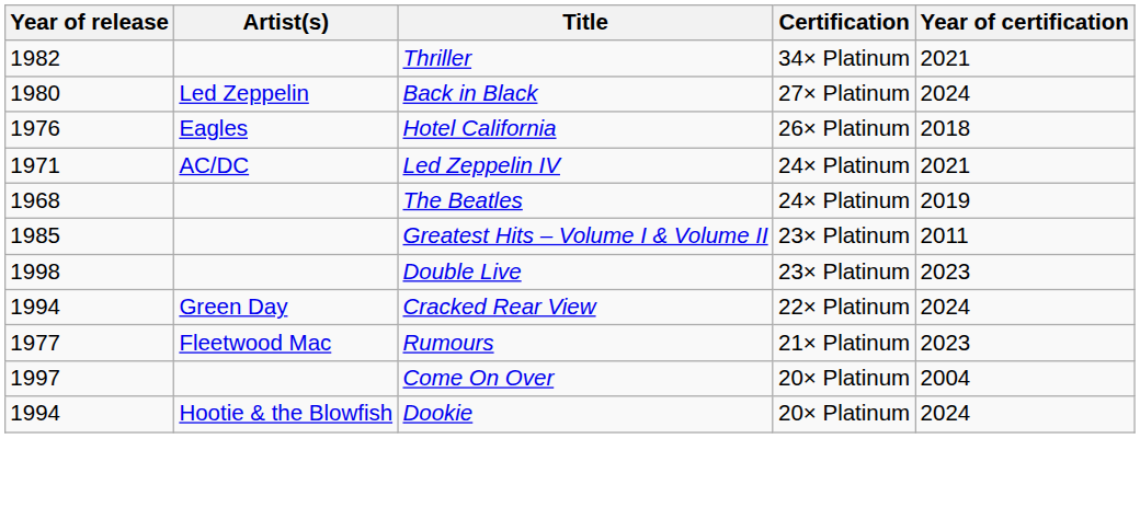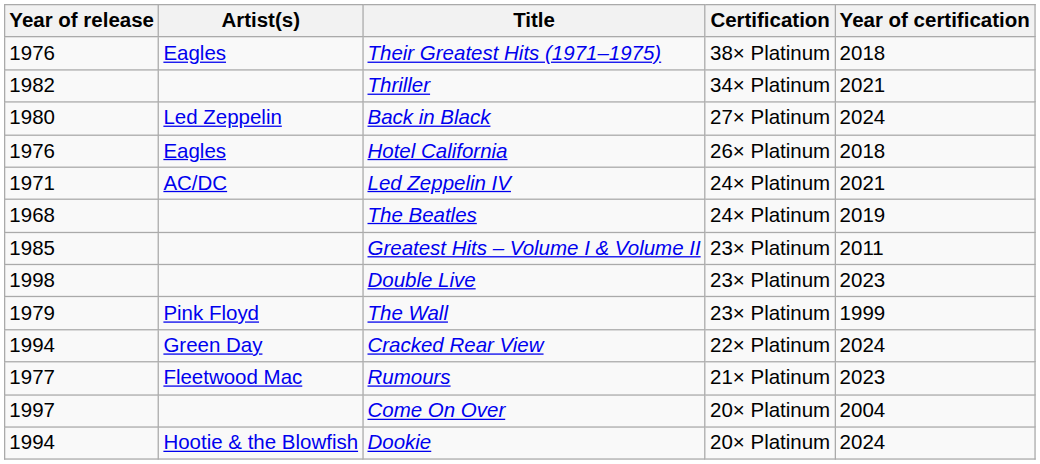+ row: 1976 | Eagles | Their Greatest Hits (1971–1975) | 38× Platinum | 2018
+ row: 1979 | Pink Floyd | The Wall | 23× Platinum | 1999
